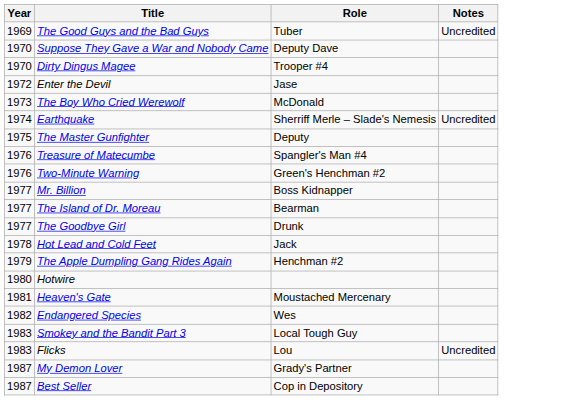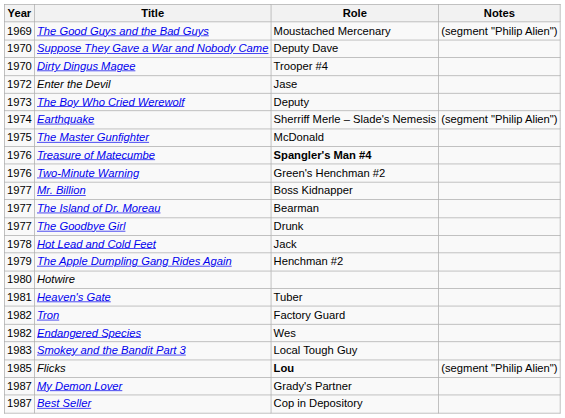The Good Guys and the Bad Guys | Role: Tuber -> Moustached Mercenary
The Good Guys and the Bad Guys | Notes: Uncredited -> (segment "Philip Alien")
The Boy Who Cried Werewolf | Role: McDonald -> Deputy
Earthquake | Notes: Uncredited -> (segment "Philip Alien")
The Master Gunfighter | Role: Deputy -> McDonald
Treasure of Matecumbe | Role: normal -> bold
Heaven's Gate | Role: Moustached Mercenary -> Tuber
+ row: 1982 | Tron | Factory Guard
Flicks | Year: 1983 -> 1985
Flicks | Role: normal -> bold
Flicks | Notes: Uncredited -> (segment "Philip Alien")
